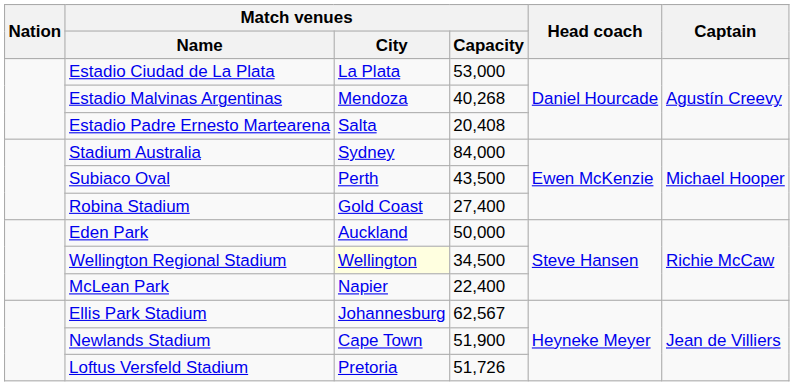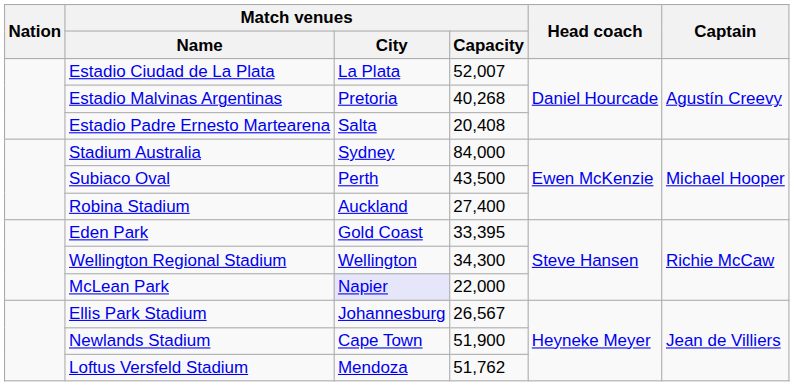Estadio Ciudad de La Plata | Match venues / Capacity: 53,000 -> 52,007
Estadio Malvinas Argentinas | Match venues / City: Mendoza -> Pretoria
Robina Stadium | Match venues / City: Gold Coast -> Auckland
Eden Park | Match venues / City: Auckland -> Gold Coast
Eden Park | Match venues / Capacity: 50,000 -> 33,395
Wellington Regional Stadium | Match venues / City: lightyellow background -> no background
Wellington Regional Stadium | Match venues / Capacity: 34,500 -> 34,300
McLean Park | Match venues / City: no background -> lavender background
McLean Park | Match venues / Capacity: 22,400 -> 22,000
Ellis Park Stadium | Match venues / Capacity: 62,567 -> 26,567
Loftus Versfeld Stadium | Match venues / City: Pretoria -> Mendoza
Loftus Versfeld Stadium | Match venues / Capacity: 51,726 -> 51,762
